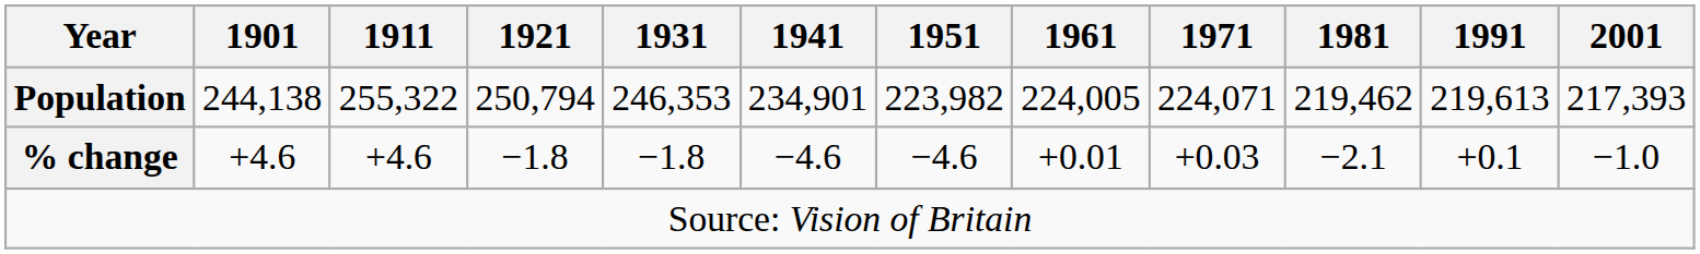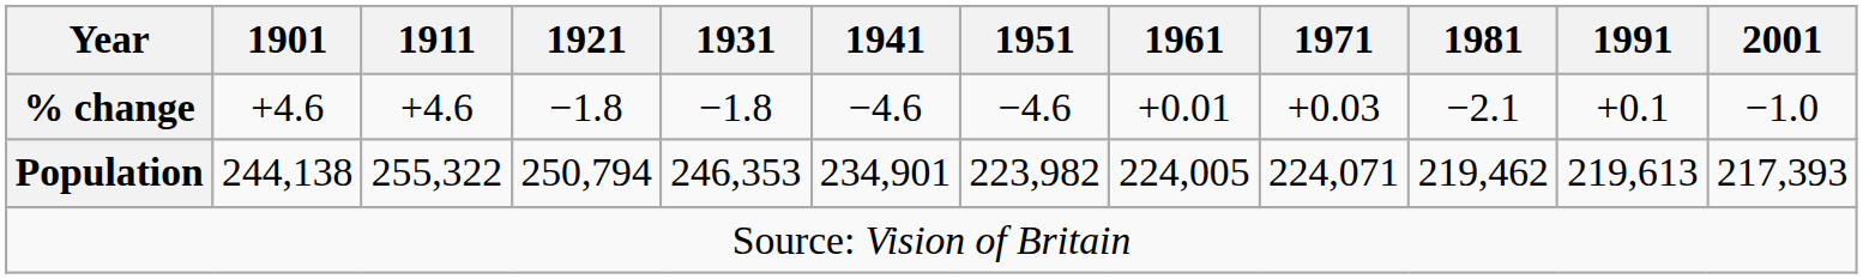rows swapped: Population <-> % change
